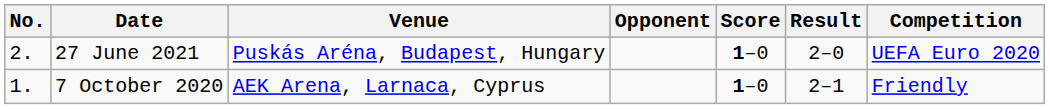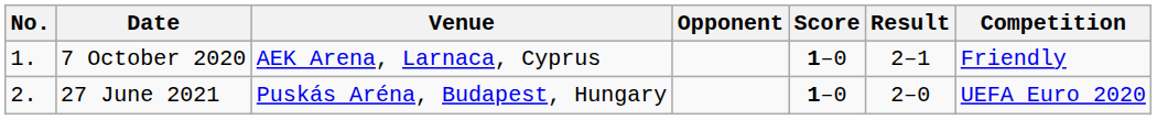rows swapped: 7 October 2020 <-> 27 June 2021
